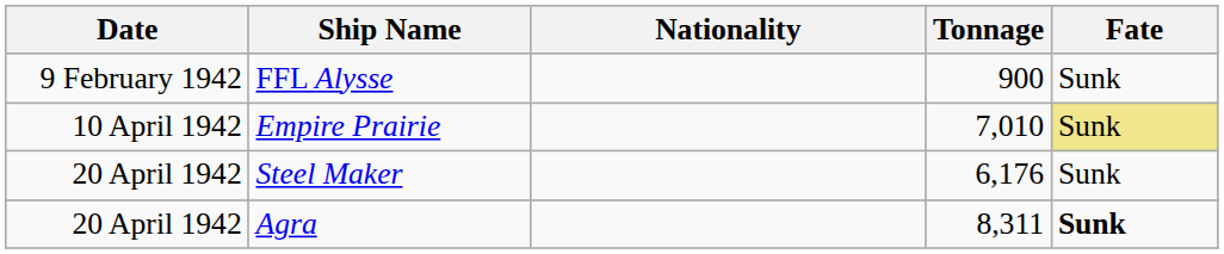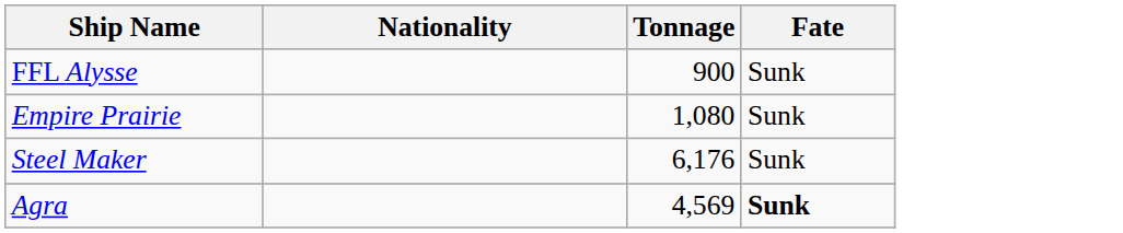- column: Date | 9 February 1942 | 10 April 1942 | 20 April 1942 | 20 April 1942
Empire Prairie | Tonnage: 7,010 -> 1,080
Empire Prairie | Fate: khaki background -> no background
Agra | Tonnage: 8,311 -> 4,569
